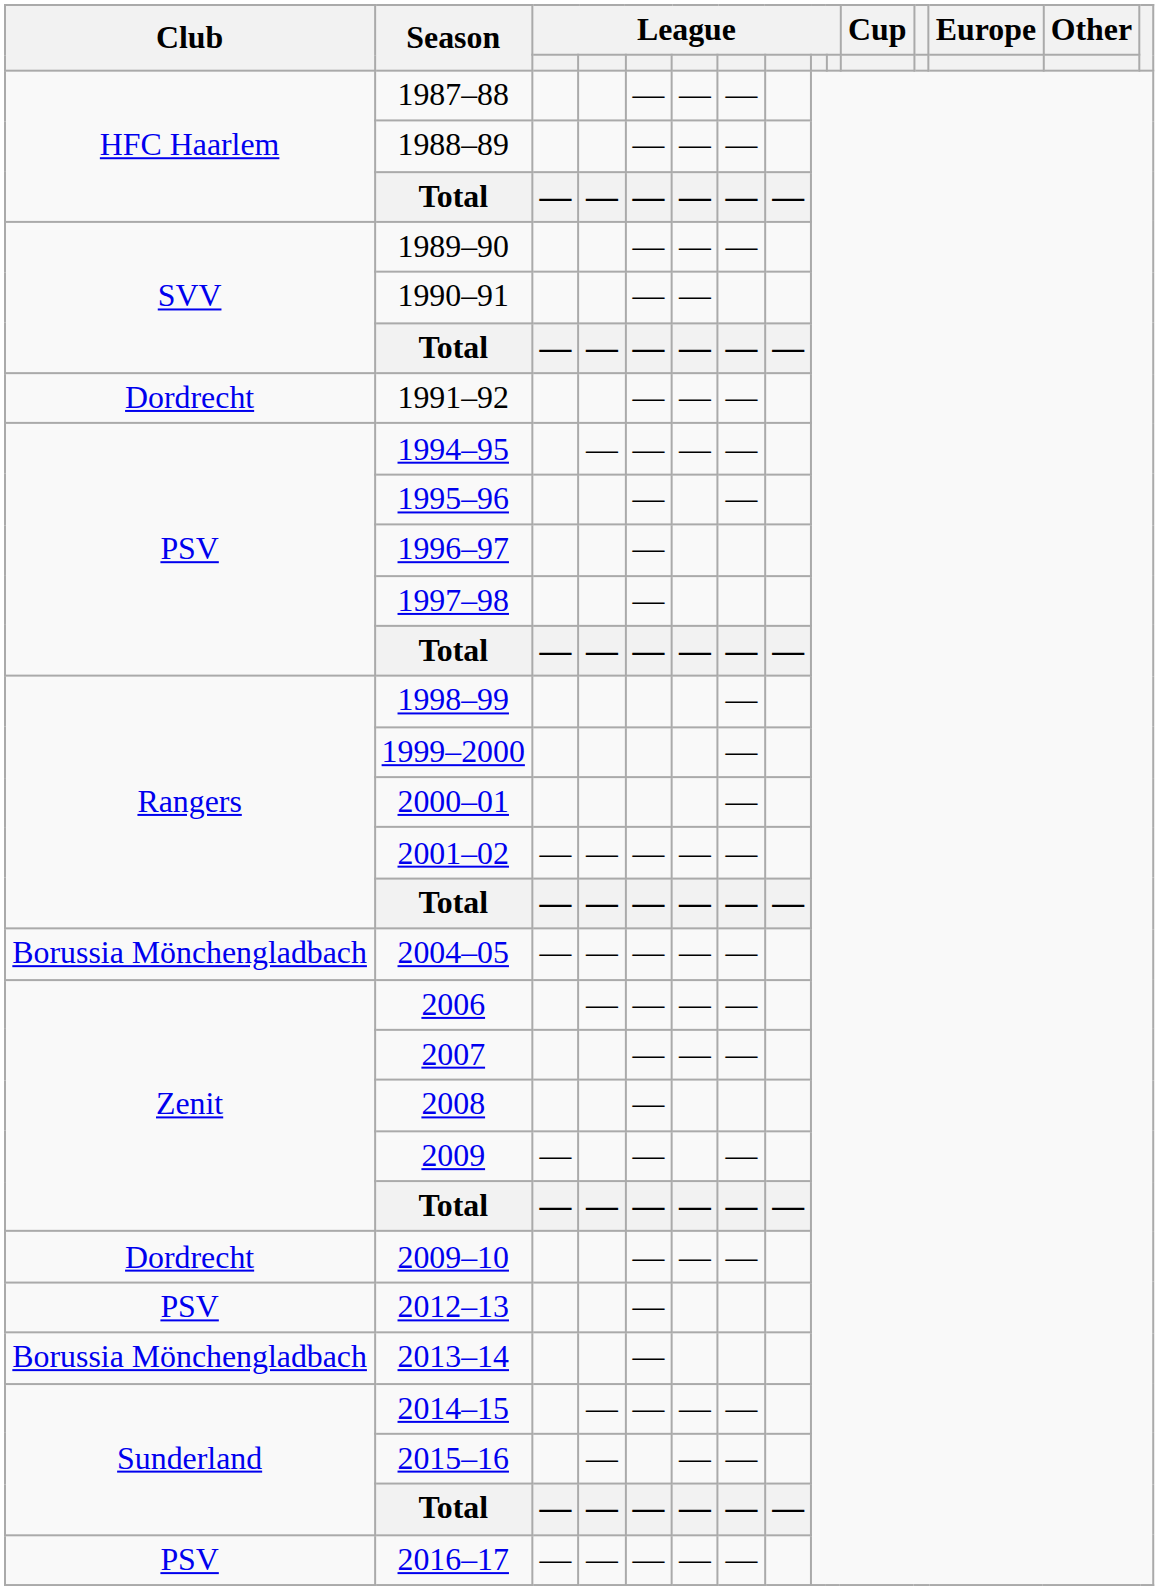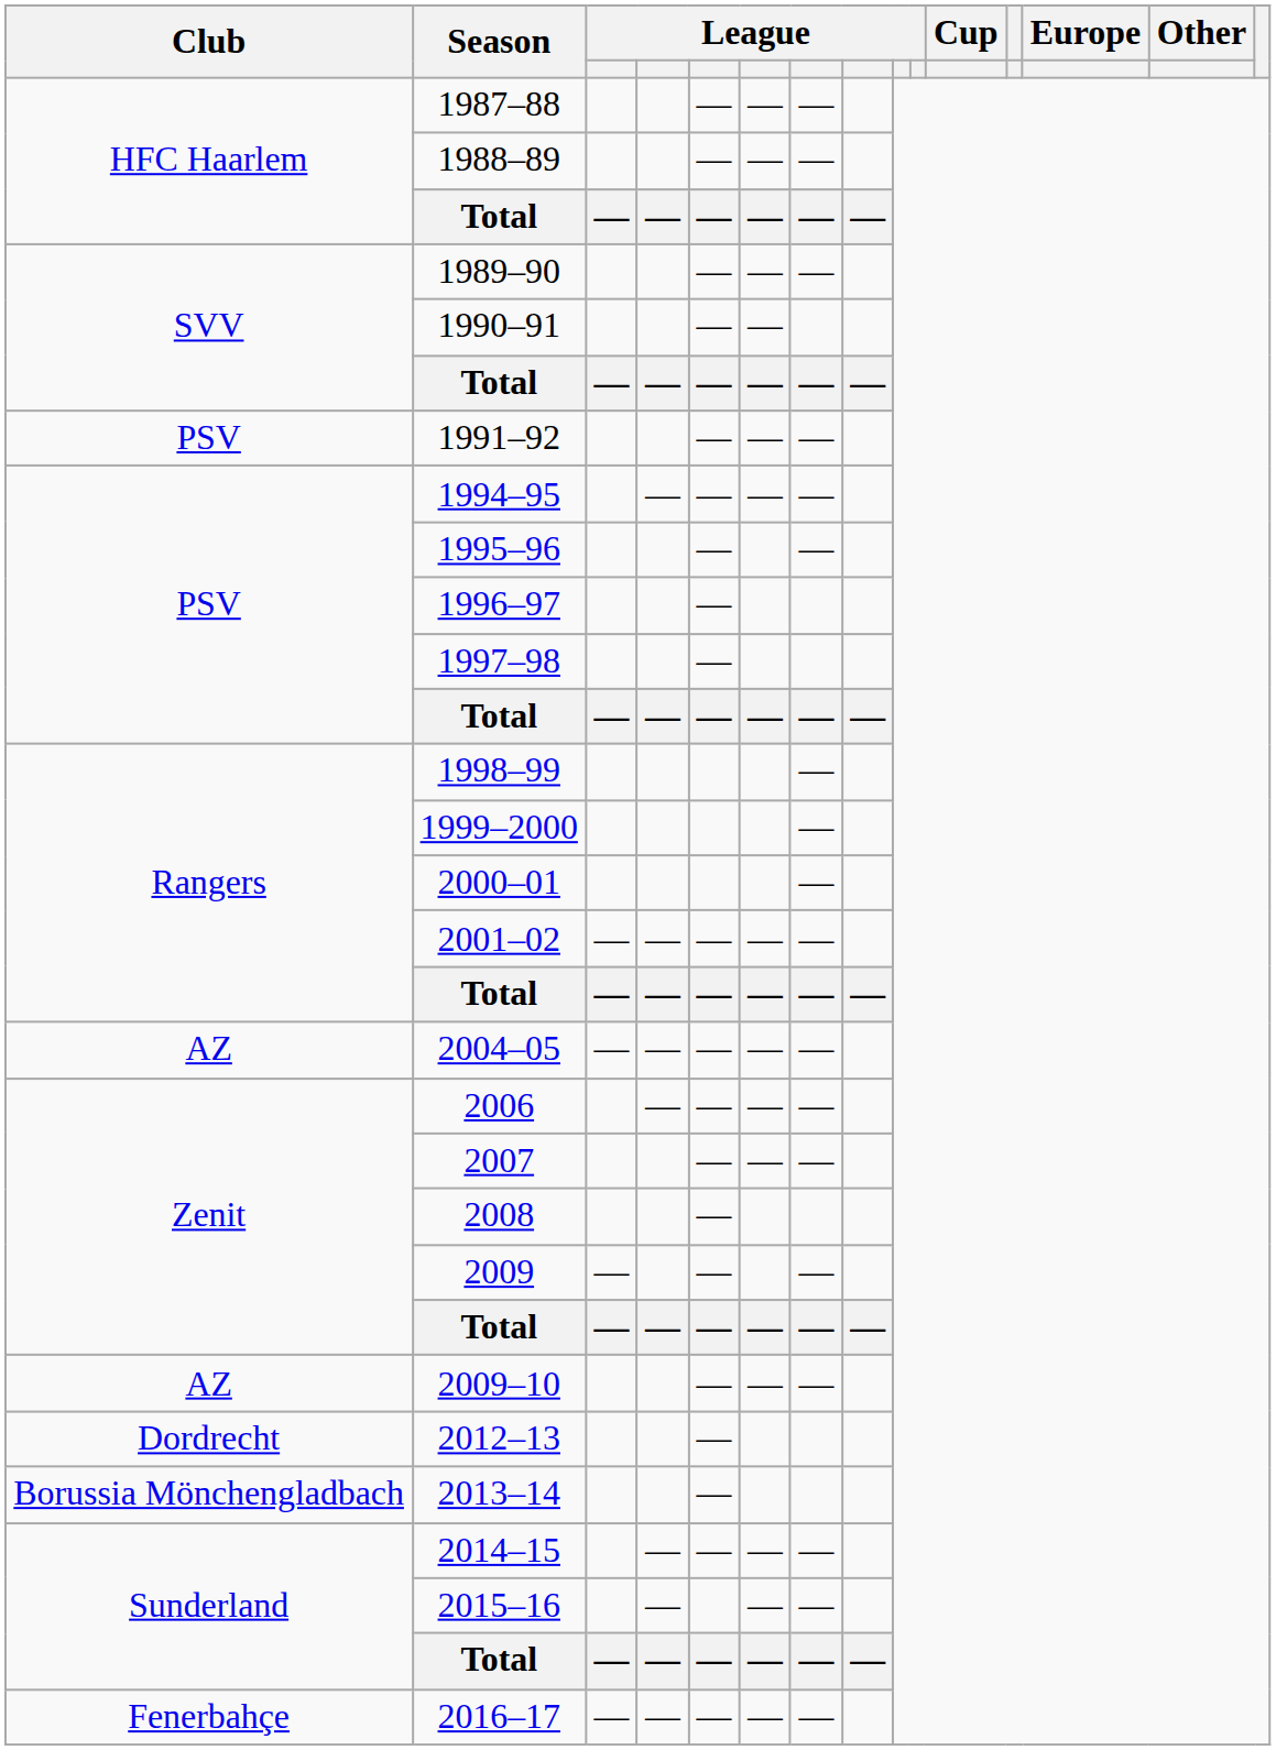1991–92 | Club: Dordrecht -> PSV
2004–05 | Club: Borussia Mönchengladbach -> AZ
2009–10 | Club: Dordrecht -> AZ
2012–13 | Club: PSV -> Dordrecht
2016–17 | Club: PSV -> Fenerbahçe
